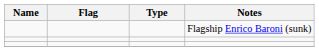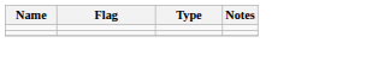- row: Flagship Enrico Baroni (sunk)
